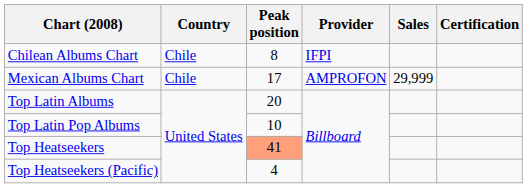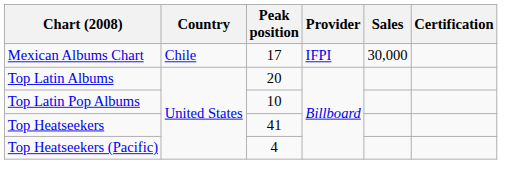- row: Chilean Albums Chart | Chile | 8 | IFPI
Mexican Albums Chart | Provider: AMPROFON -> IFPI
Mexican Albums Chart | Sales: 29,999 -> 30,000
Top Heatseekers | Peak position: lightsalmon background -> no background
